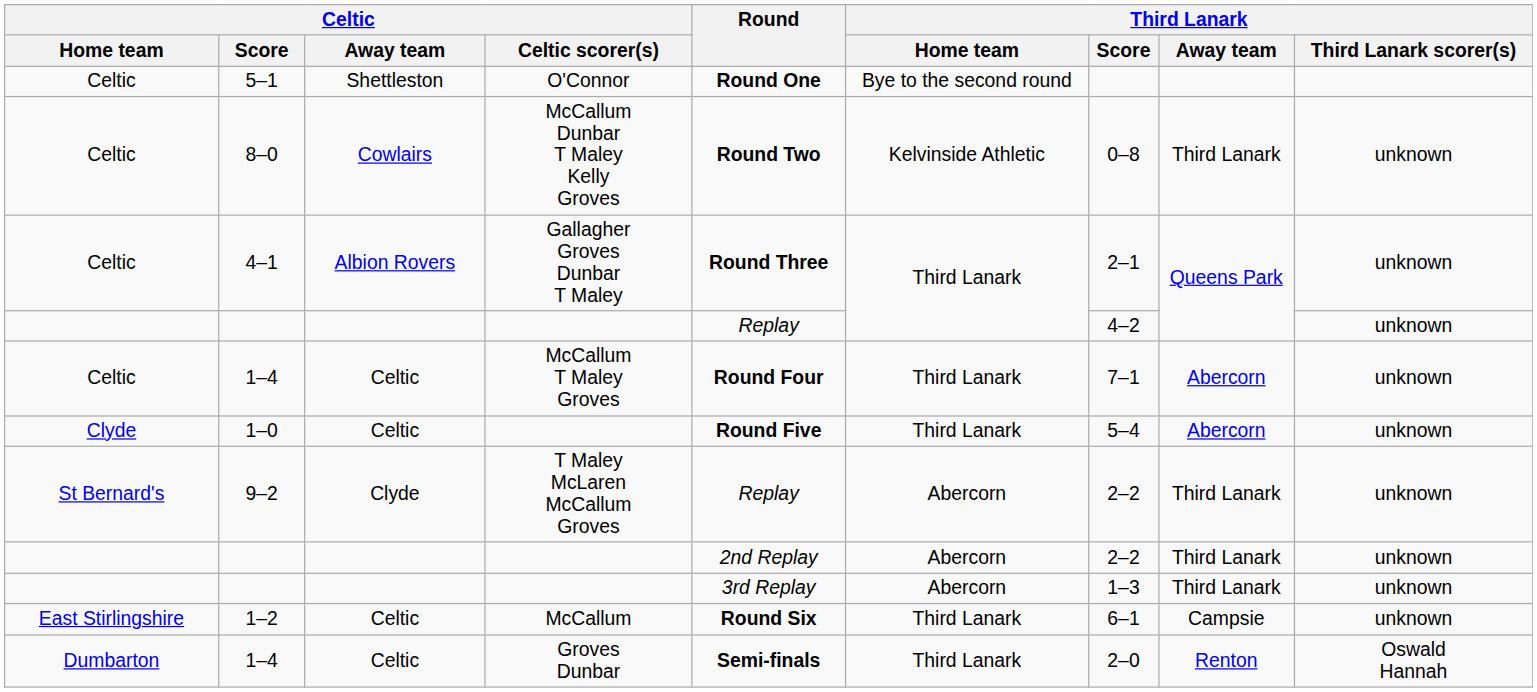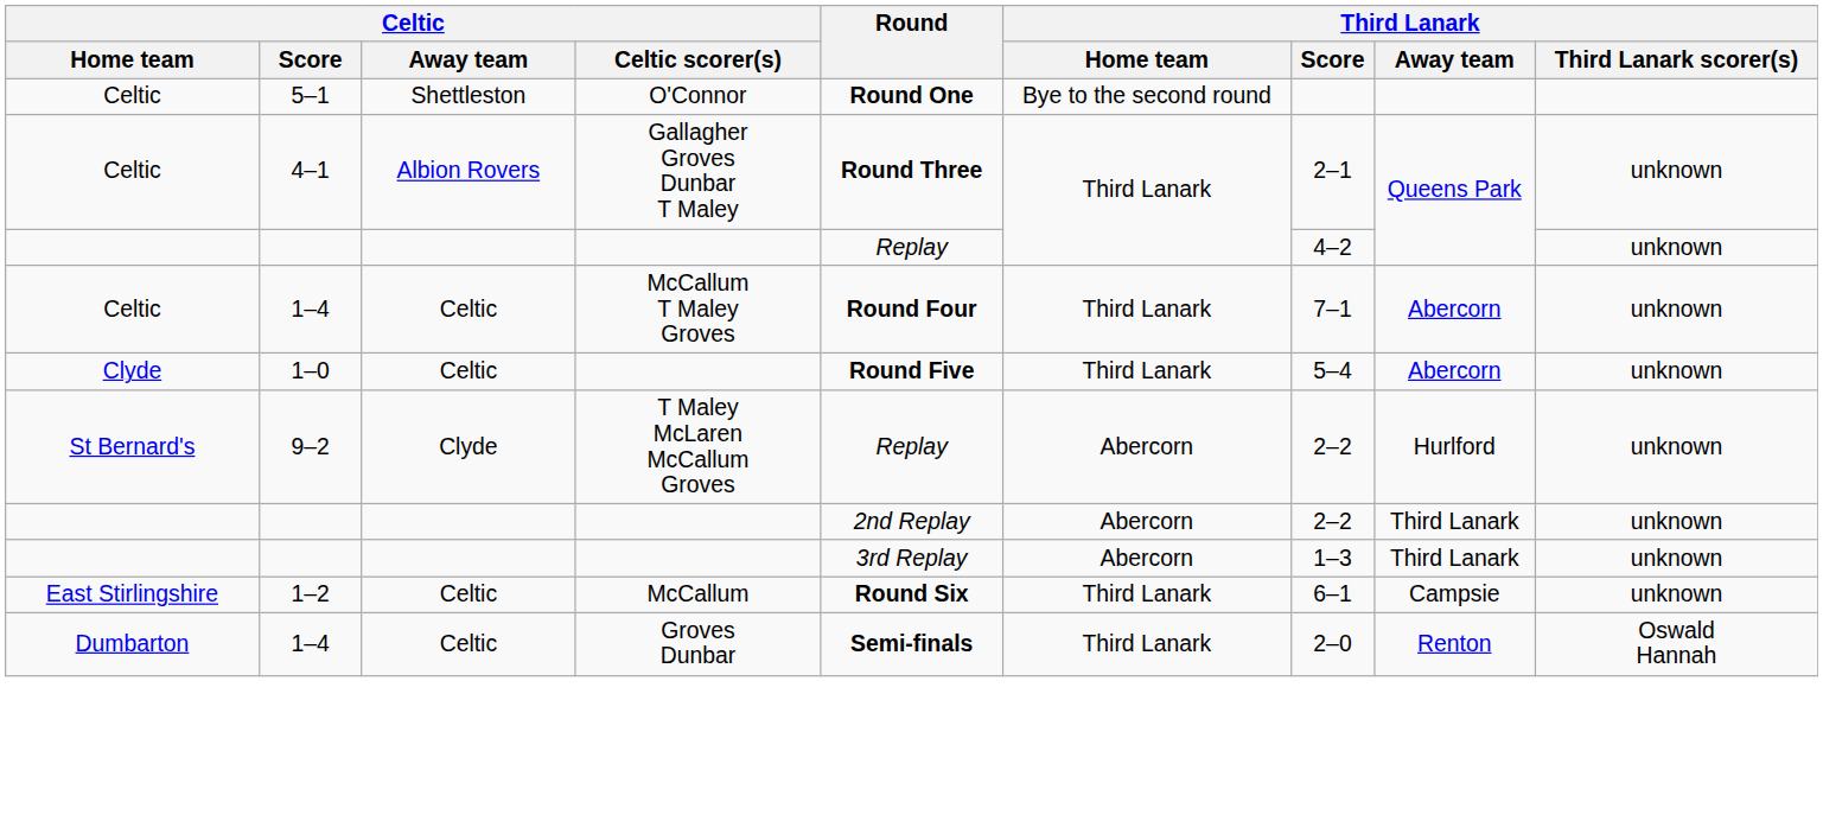- row: Celtic | 8–0 | Cowlairs | McCallum Dunbar T Maley Kelly Groves | Round Two | Kelvinside Athletic | 0–8 | Third Lanark | unknown
9–2 | Third Lanark / Away team: Third Lanark -> Hurlford
